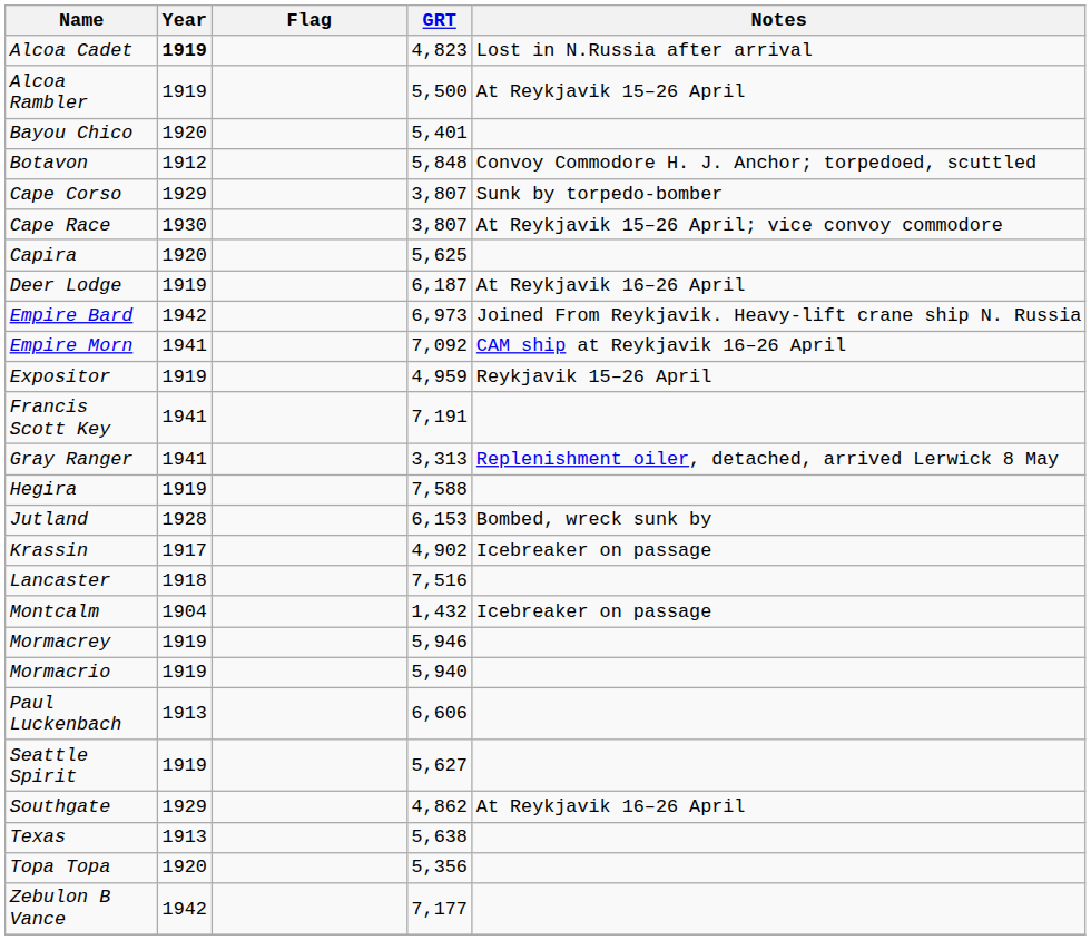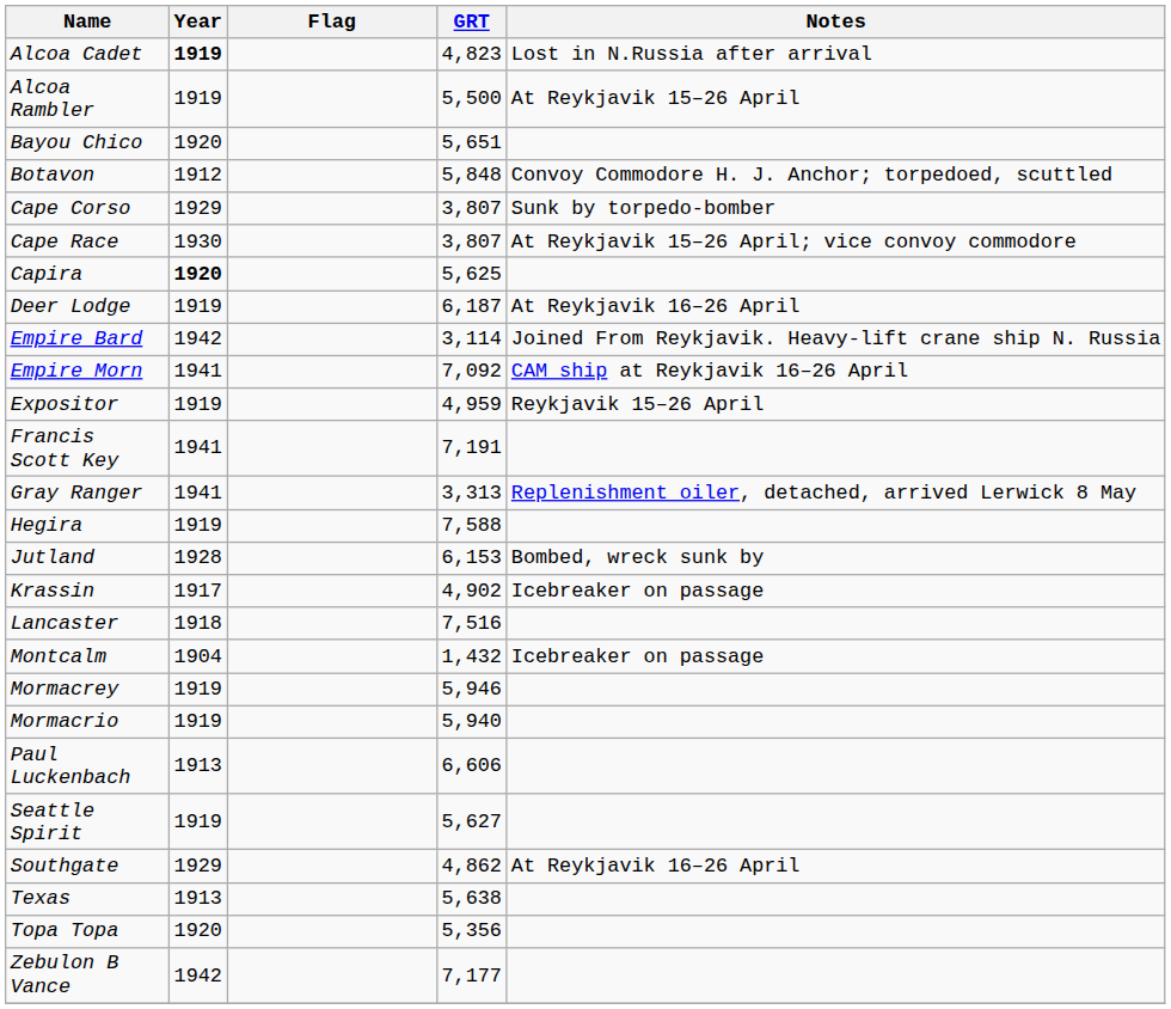Bayou Chico | GRT: 5,401 -> 5,651
Capira | Year: normal -> bold
Empire Bard | GRT: 6,973 -> 3,114
